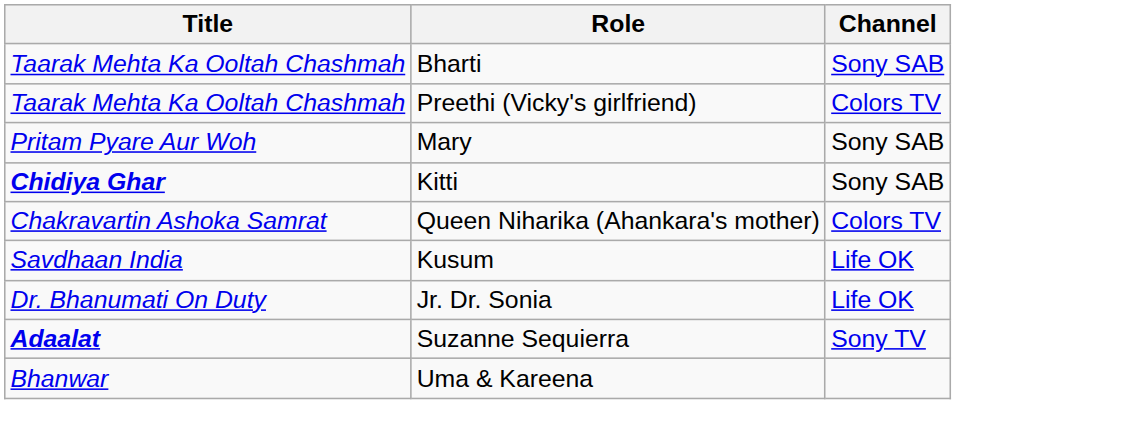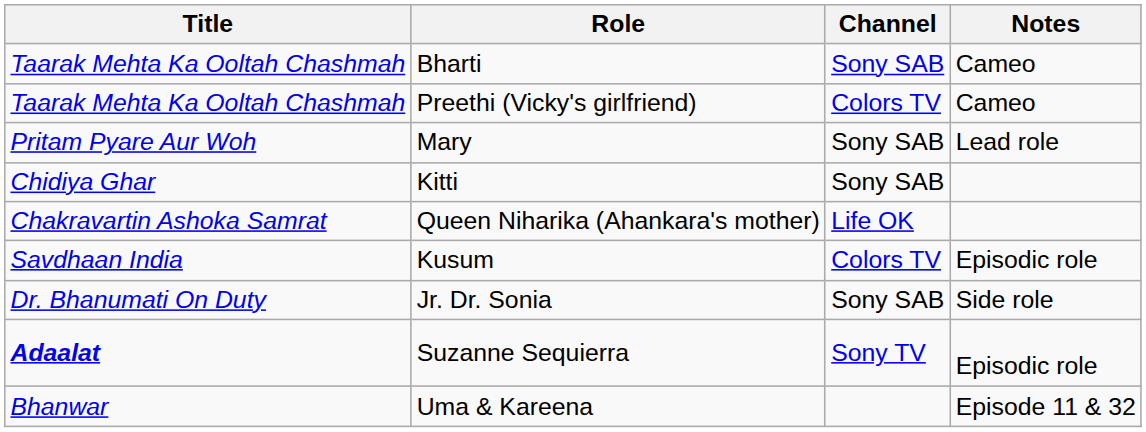+ column: Notes | Cameo | Cameo | Lead role | Episodic role | Side role | Episodic role | Episode 11 & 32
Kitti | Title: bold -> normal
Queen Niharika (Ahankara's mother) | Channel: Colors TV -> Life OK
Kusum | Channel: Life OK -> Colors TV
Jr. Dr. Sonia | Channel: Life OK -> Sony SAB
